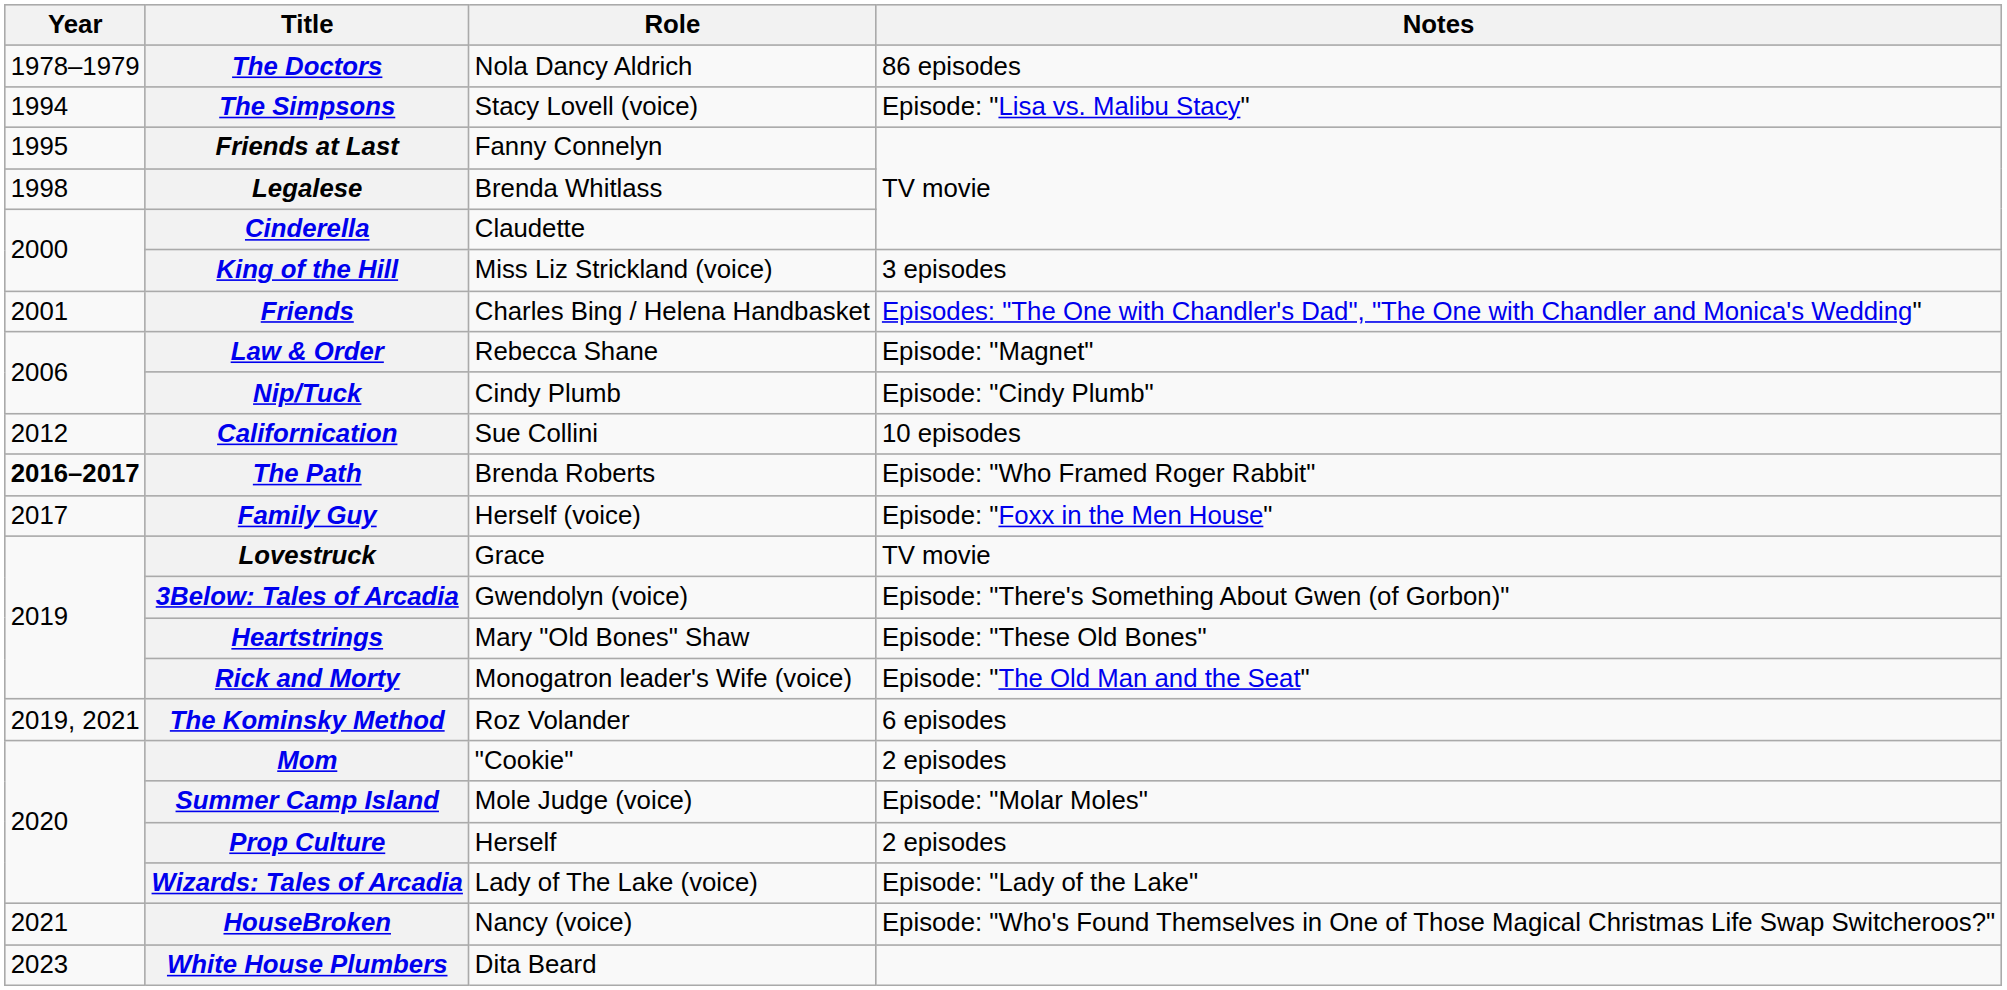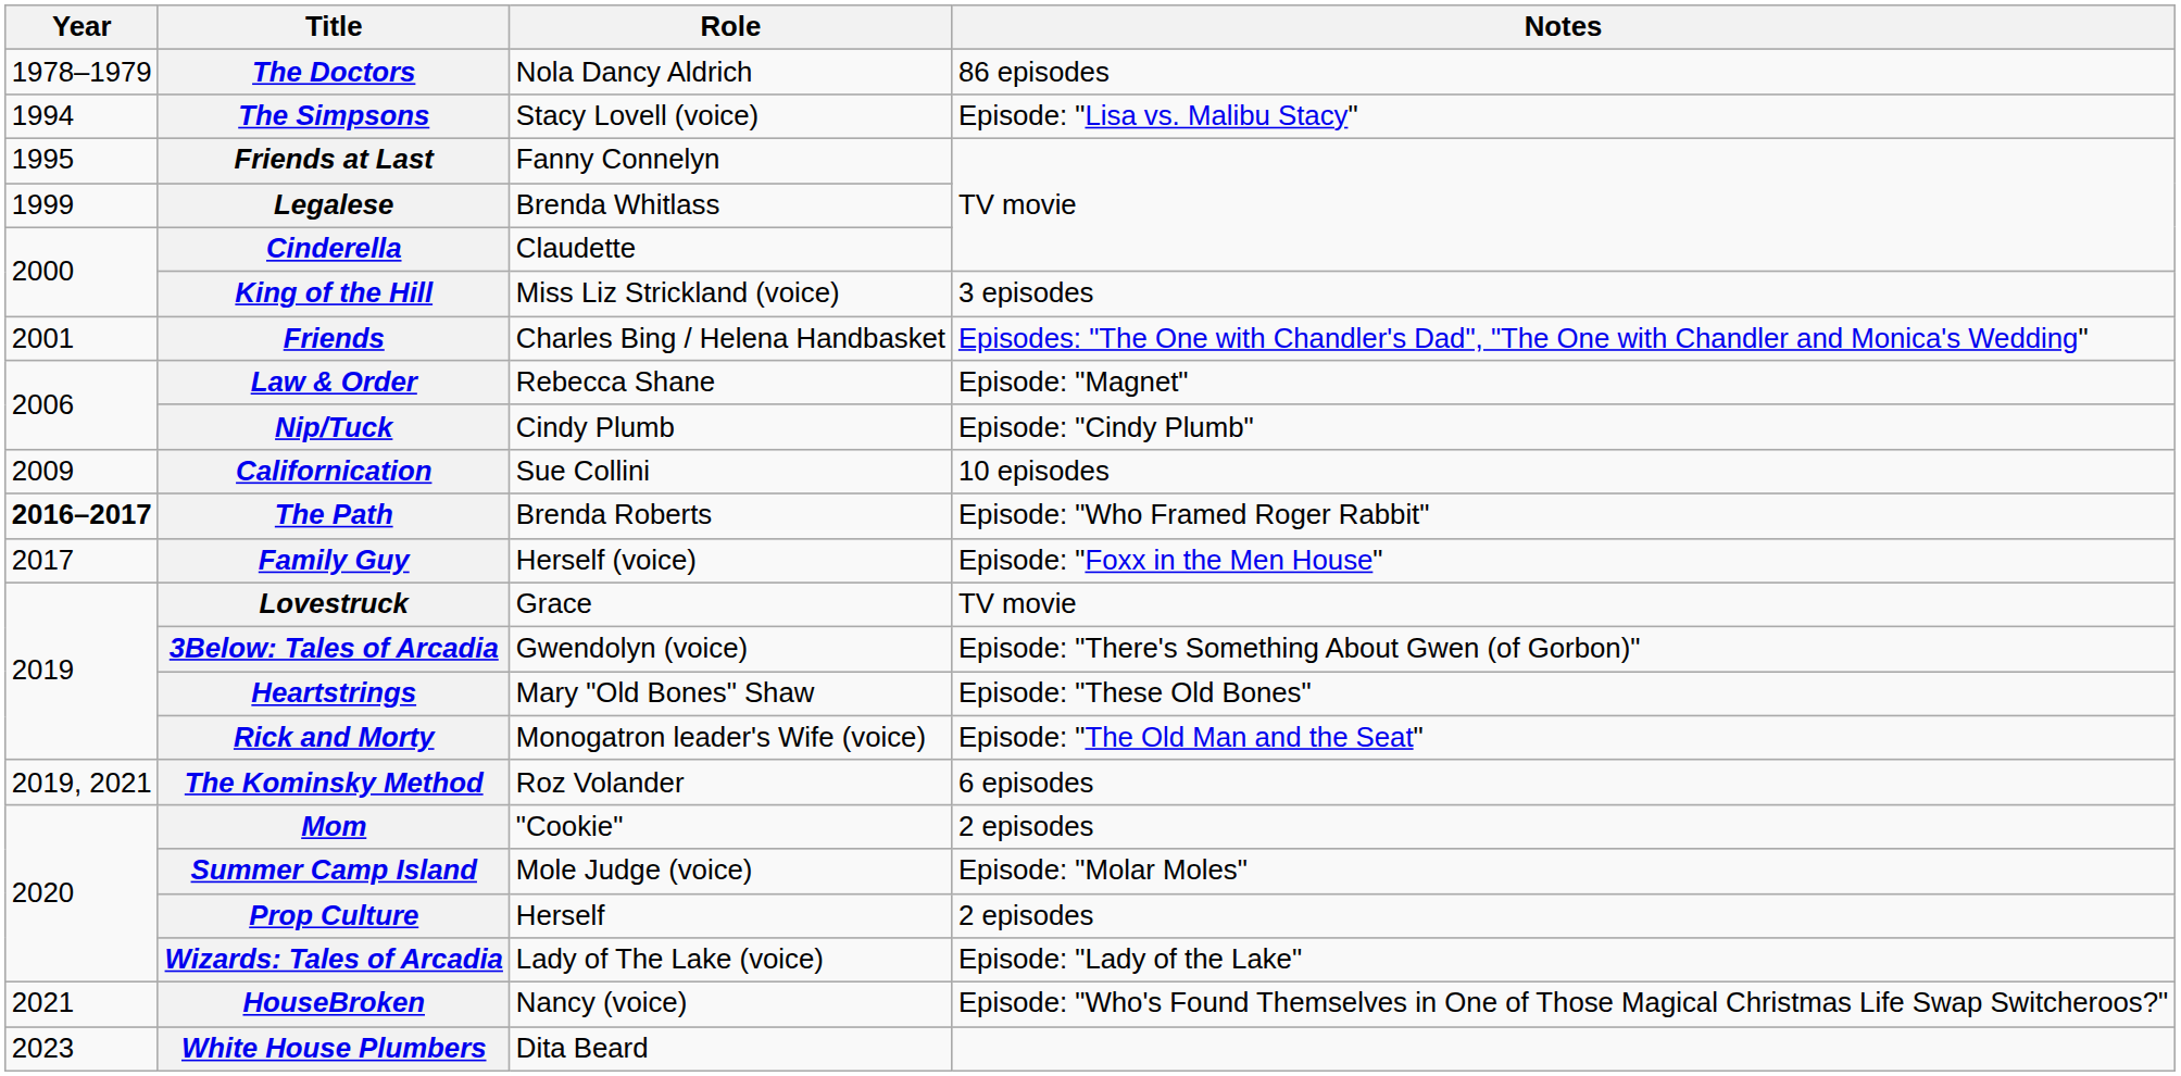Legalese | Year: 1998 -> 1999
Californication | Year: 2012 -> 2009
